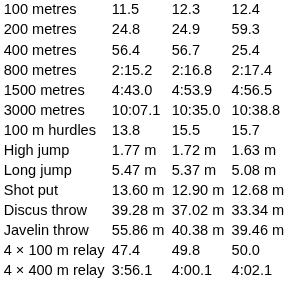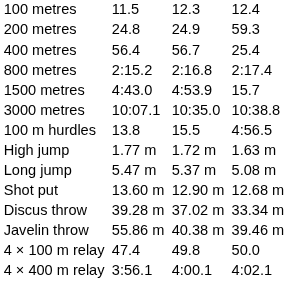1500 metres | column 7: 4:56.5 -> 15.7
100 m hurdles | column 7: 15.7 -> 4:56.5
